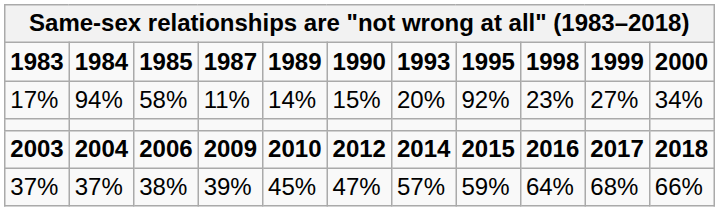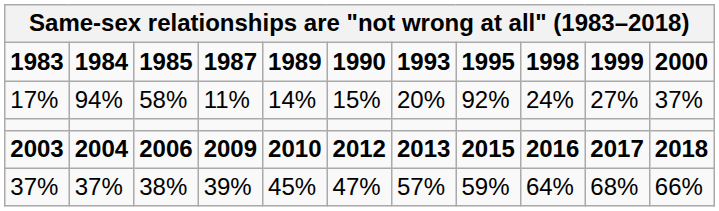17% | 1998: 23% -> 24%
17% | 2000: 34% -> 37%
2003 | 1993: 2014 -> 2013
